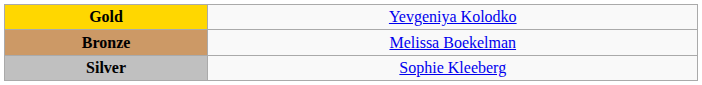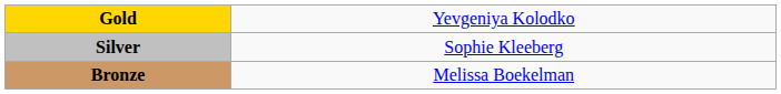rows swapped: Silver <-> Bronze
